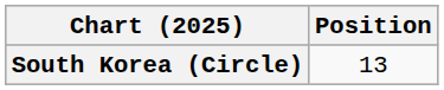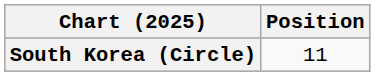South Korea (Circle) | Position: 13 -> 11
